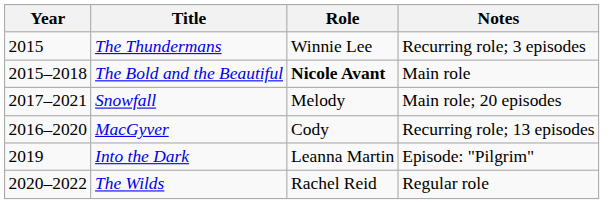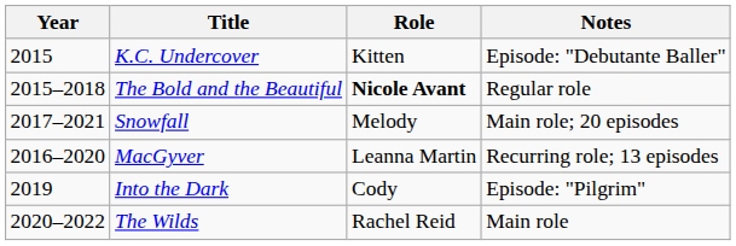- row: 2015 | The Thundermans | Winnie Lee | Recurring role; 3 episodes
+ row: 2015 | K.C. Undercover | Kitten | Episode: "Debutante Baller"
The Bold and the Beautiful | Notes: Main role -> Regular role
MacGyver | Role: Cody -> Leanna Martin
Into the Dark | Role: Leanna Martin -> Cody
The Wilds | Notes: Regular role -> Main role
